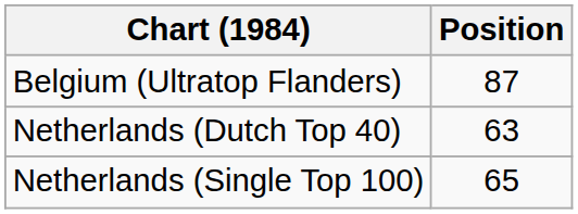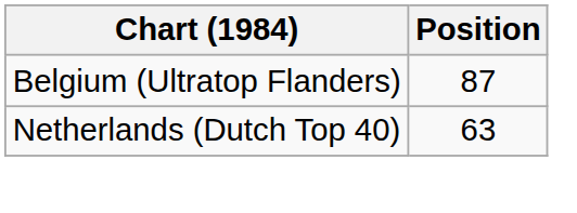- row: Netherlands (Single Top 100) | 65
